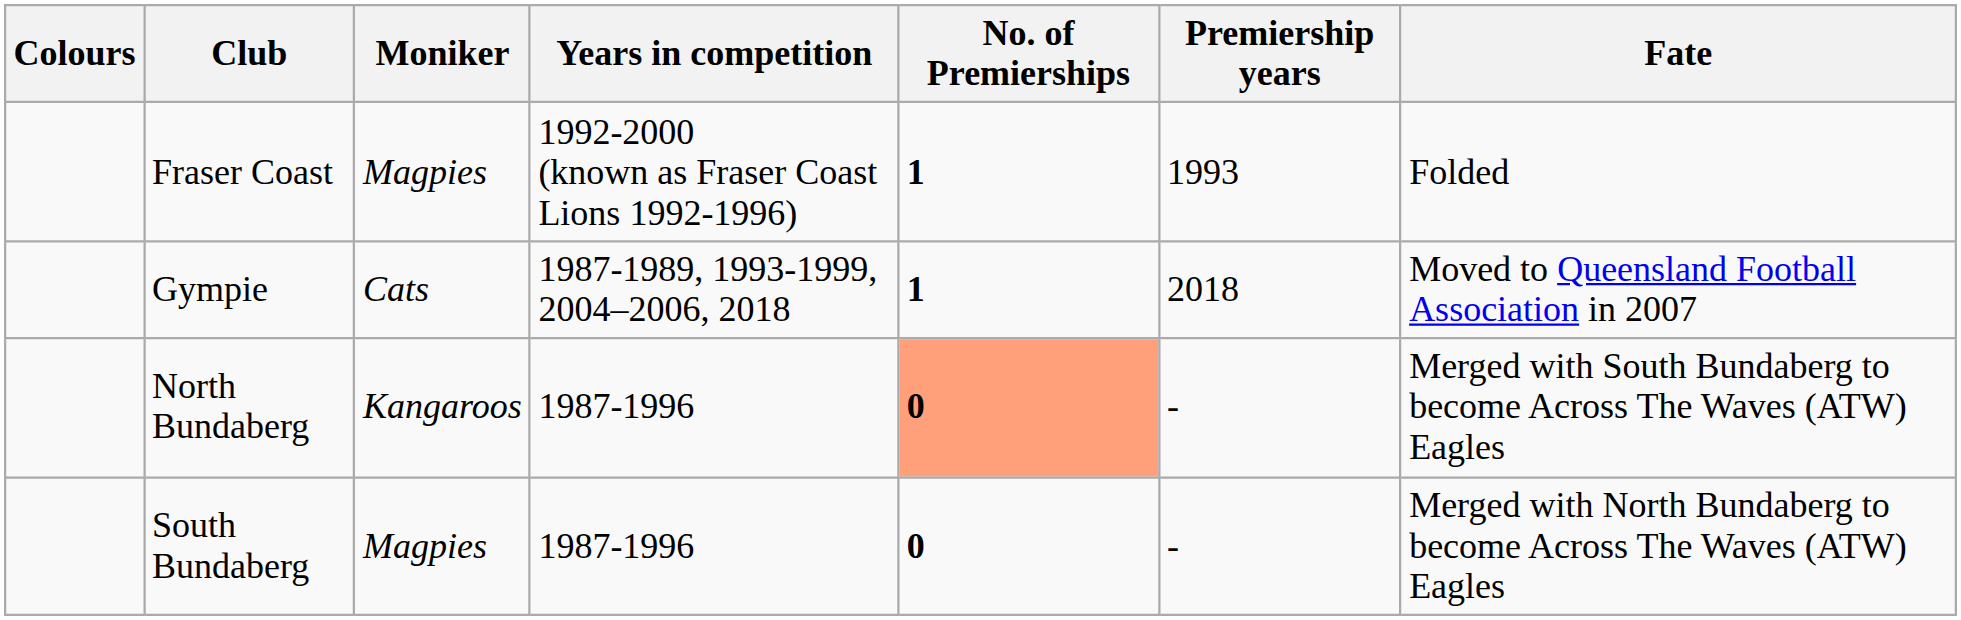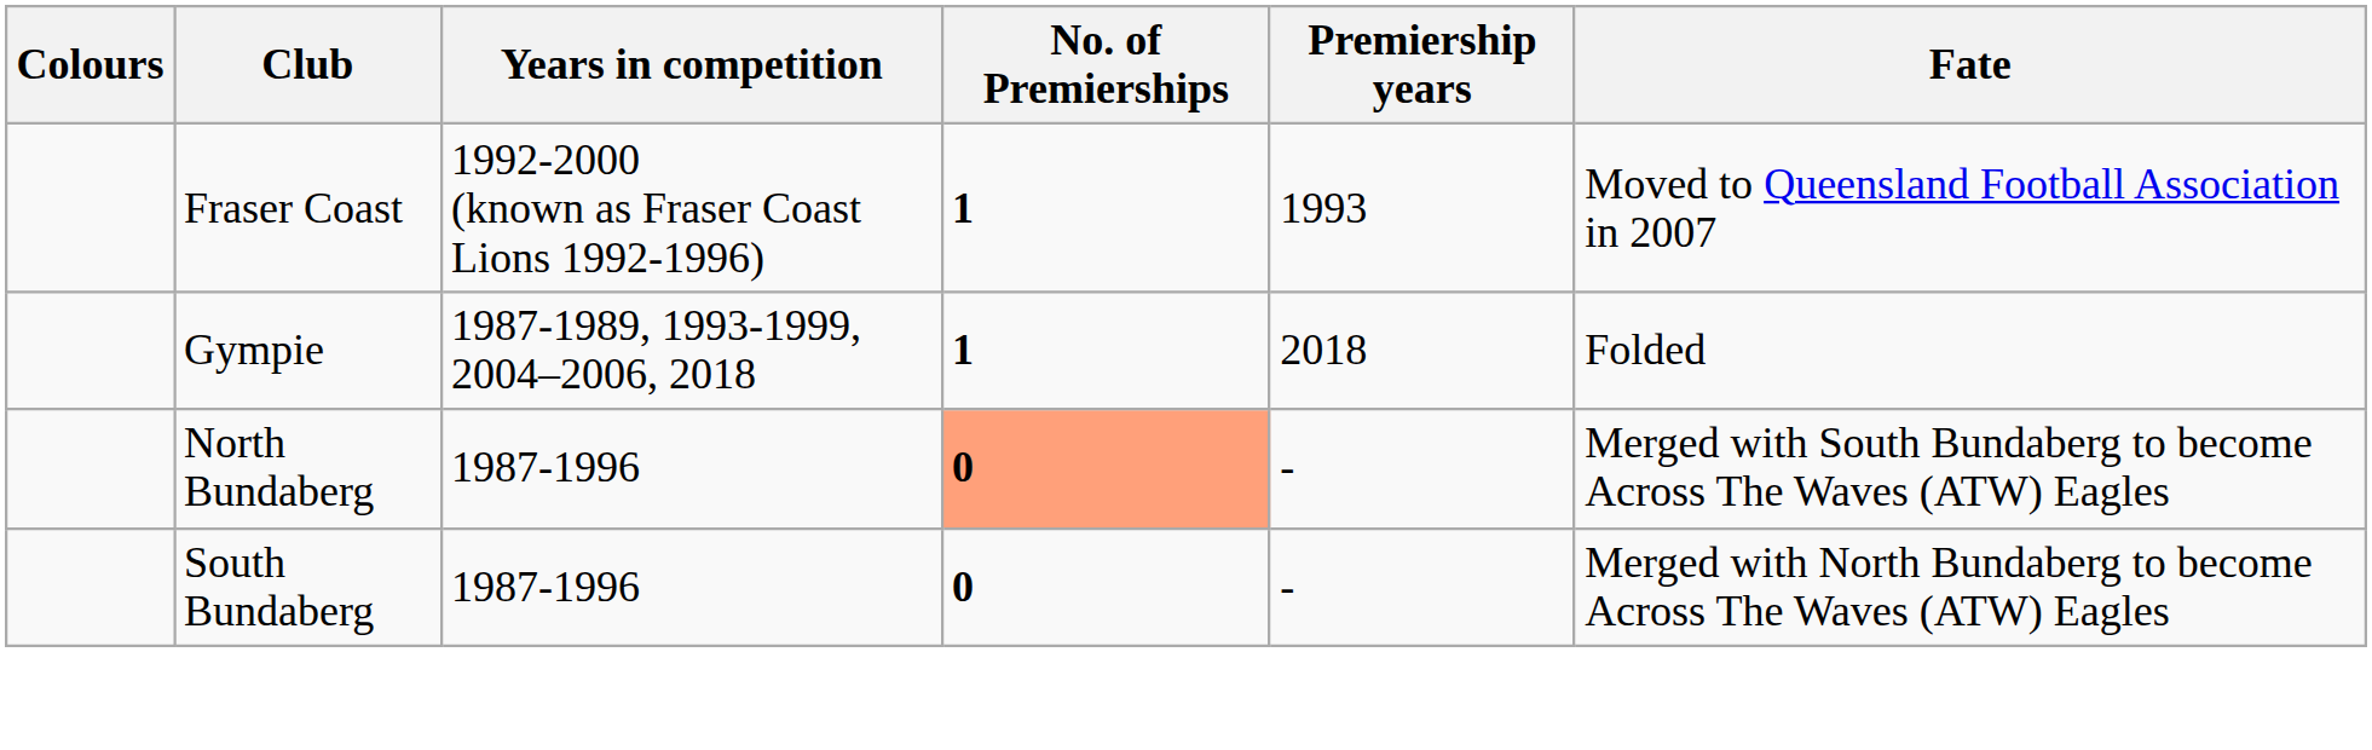- column: Moniker | Magpies | Cats | Kangaroos | Magpies
Fraser Coast | Fate: Folded -> Moved to Queensland Football Association in 2007
Gympie | Fate: Moved to Queensland Football Association in 2007 -> Folded
